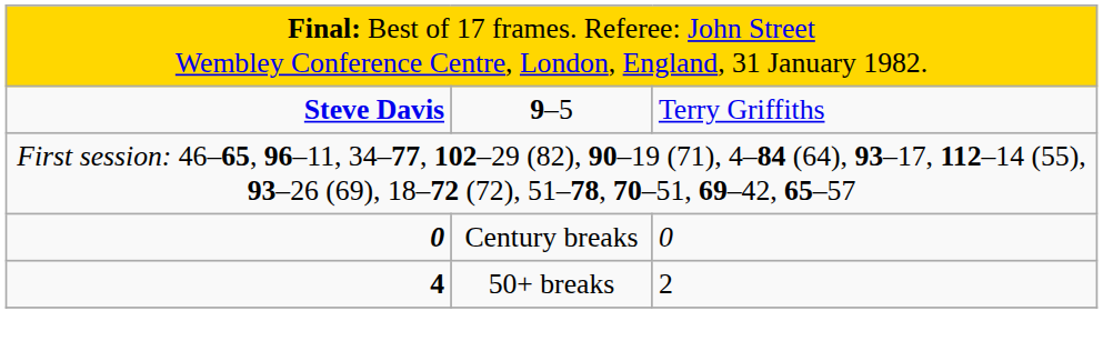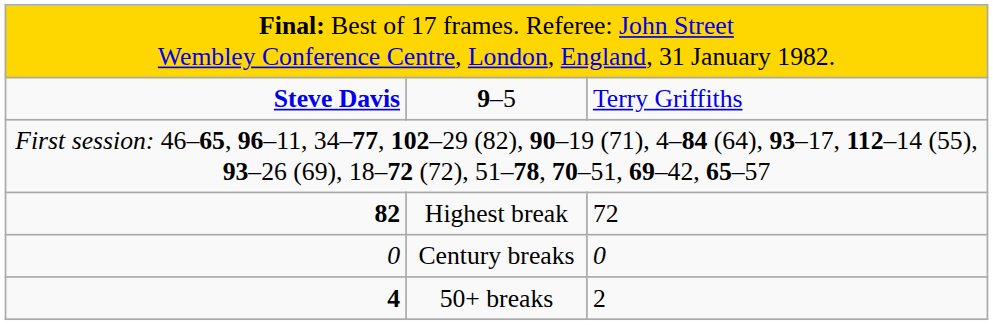+ row: 82 | Highest break | 72
Century breaks | column 1: bold -> normal
